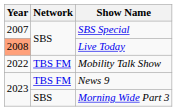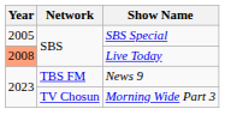SBS Special | Year: 2007 -> 2005
- row: 2022 | TBS FM | Mobility Talk Show
Morning Wide Part 3 | Network: SBS -> TV Chosun
